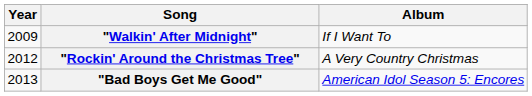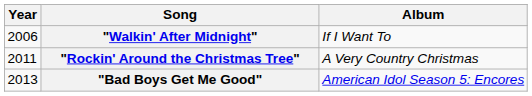"Walkin' After Midnight" | Year: 2009 -> 2006
"Rockin' Around the Christmas Tree" | Year: 2012 -> 2011
